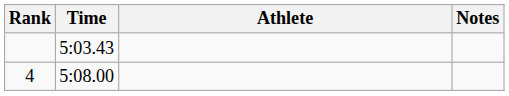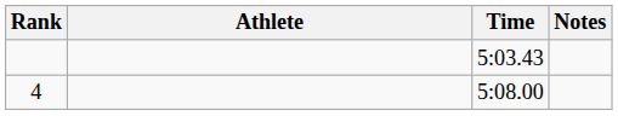columns swapped: Athlete <-> Time
